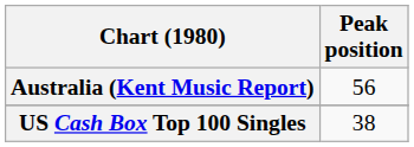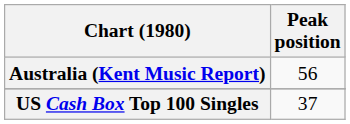US Cash Box Top 100 Singles | Peak position: 38 -> 37
